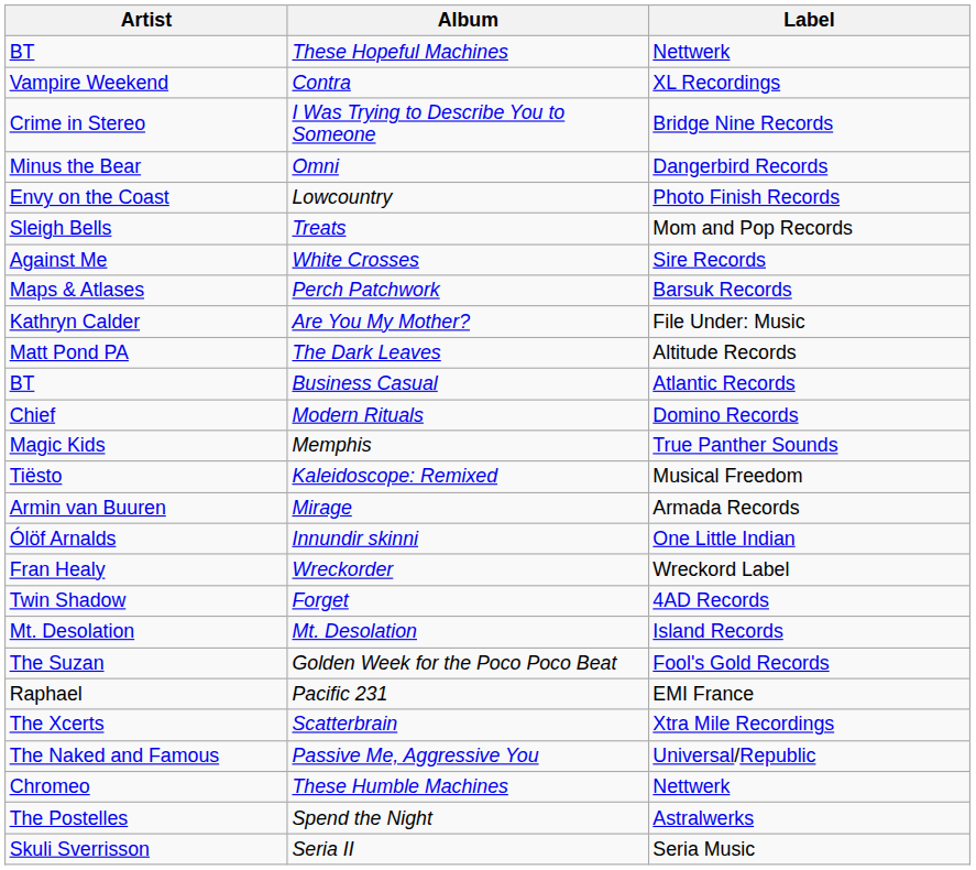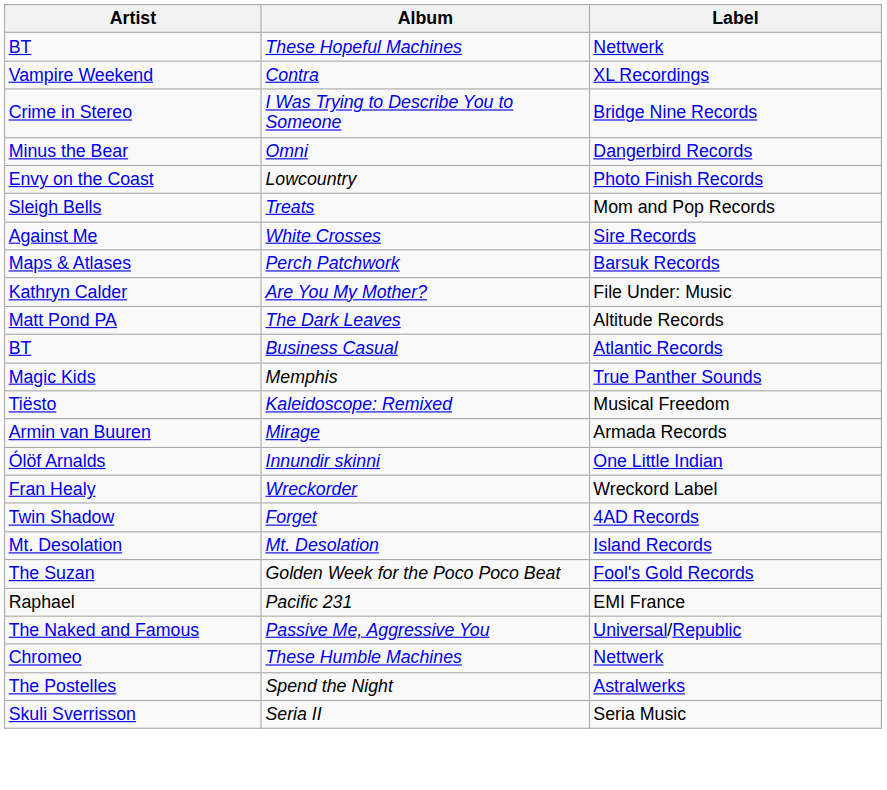- row: Chief | Modern Rituals | Domino Records
- row: The Xcerts | Scatterbrain | Xtra Mile Recordings
